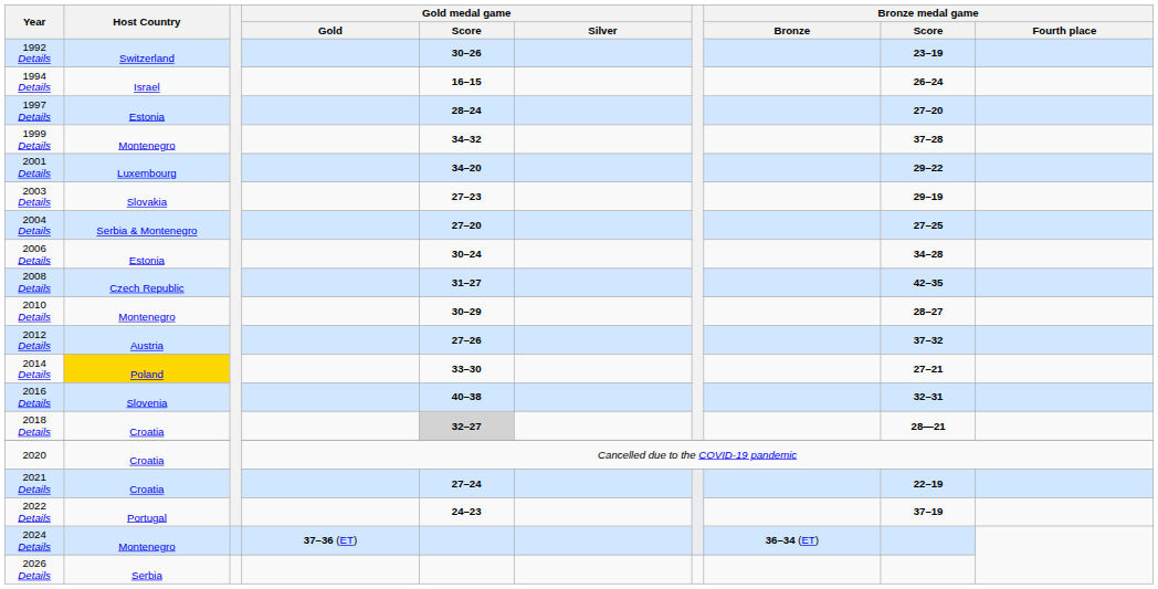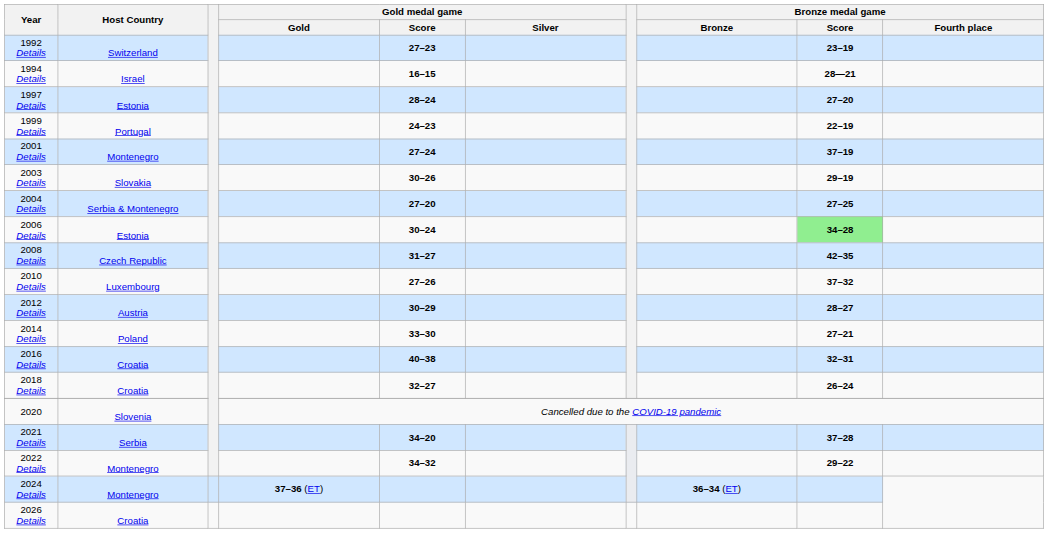1992 Details | Gold medal game / Score: 30–26 -> 27–23
1994 Details | Bronze medal game / Score: 26–24 -> 28—21
1999 Details | Host Country: Montenegro -> Portugal
1999 Details | Gold medal game / Score: 34–32 -> 24–23
1999 Details | Bronze medal game / Score: 37–28 -> 22–19
2001 Details | Host Country: Luxembourg -> Montenegro
2001 Details | Gold medal game / Score: 34–20 -> 27–24
2001 Details | Bronze medal game / Score: 29–22 -> 37–19
2003 Details | Gold medal game / Score: 27–23 -> 30–26
2006 Details | Bronze medal game / Score: no background -> lightgreen background
2010 Details | Host Country: Montenegro -> Luxembourg
2010 Details | Gold medal game / Score: 30–29 -> 27–26
2010 Details | Bronze medal game / Score: 28–27 -> 37–32
2012 Details | Gold medal game / Score: 27–26 -> 30–29
2012 Details | Bronze medal game / Score: 37–32 -> 28–27
2014 Details | Host Country: gold background -> no background
2016 Details | Host Country: Slovenia -> Croatia
2018 Details | Gold medal game / Score: lightgrey background -> no background
2018 Details | Bronze medal game / Score: 28—21 -> 26–24
2020 | Host Country: Croatia -> Slovenia
2021 Details | Host Country: Croatia -> Serbia
2021 Details | Gold medal game / Score: 27–24 -> 34–20
2021 Details | Bronze medal game / Score: 22–19 -> 37–28
2022 Details | Host Country: Portugal -> Montenegro
2022 Details | Gold medal game / Score: 24–23 -> 34–32
2022 Details | Bronze medal game / Score: 37–19 -> 29–22
2026 Details | Host Country: Serbia -> Croatia
